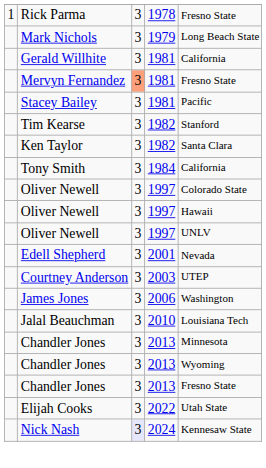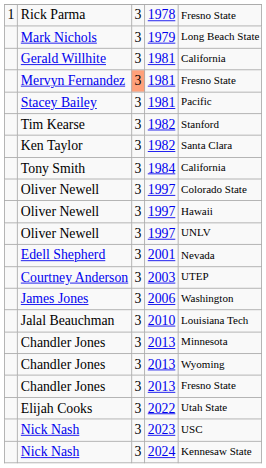+ row: Nick Nash | 3 | 2023 | USC
Nick Nash / 2024 | column 3: lavender background -> no background
